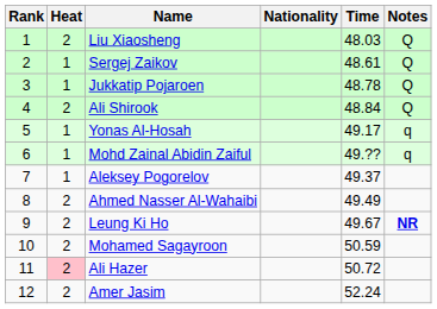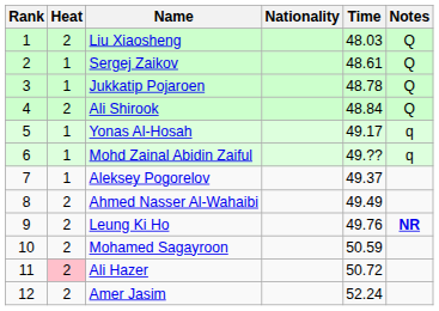Leung Ki Ho | Time: 49.67 -> 49.76
